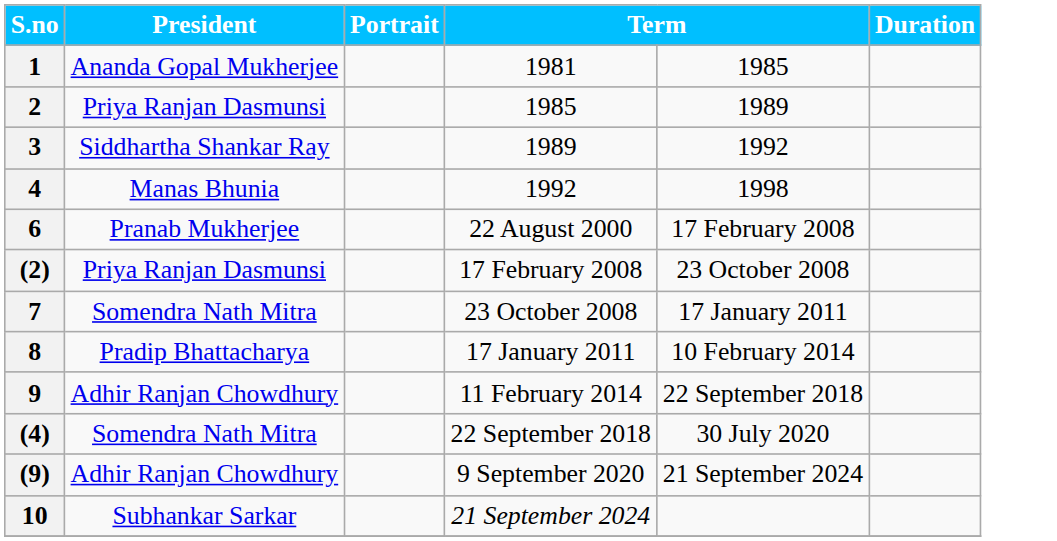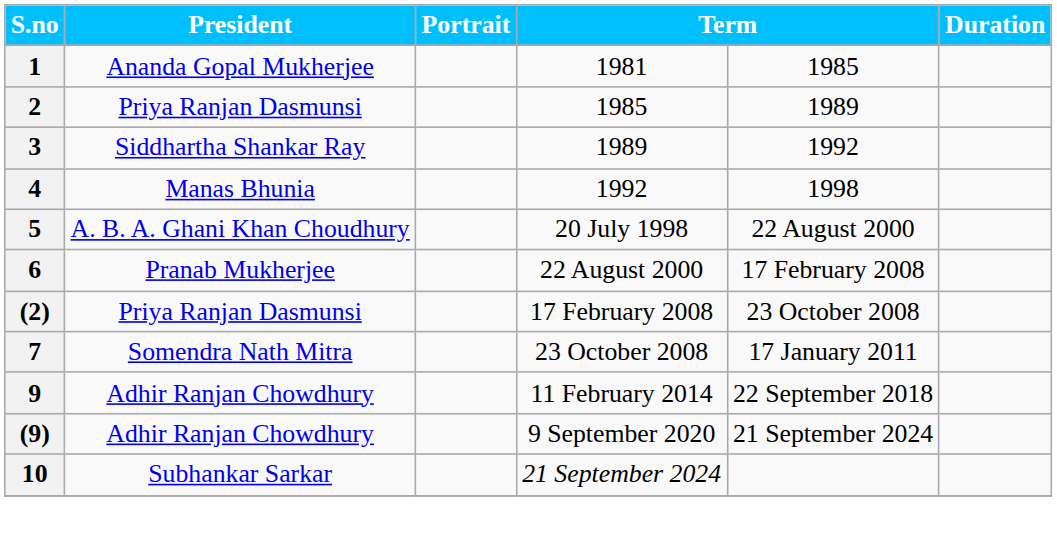+ row: 5 | A. B. A. Ghani Khan Choudhury | 20 July 1998 | 22 August 2000
- row: 8 | Pradip Bhattacharya | 17 January 2011 | 10 February 2014
- row: (4) | Somendra Nath Mitra | 22 September 2018 | 30 July 2020
